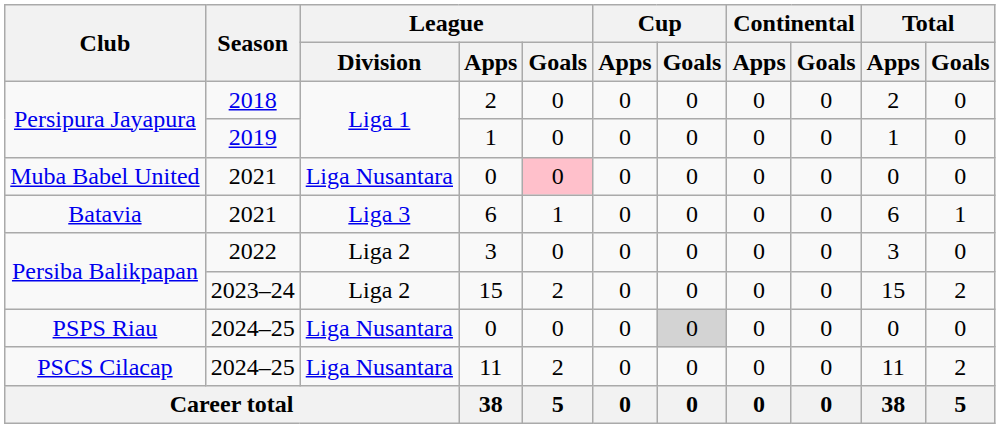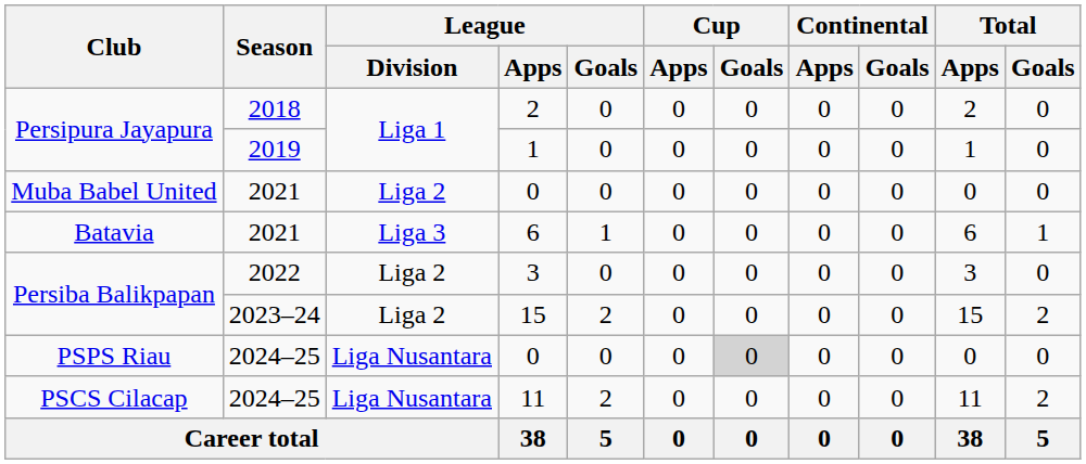Muba Babel United / 0 | League / Division: Liga Nusantara -> Liga 2
Muba Babel United / 0 | League / Goals: pink background -> no background
